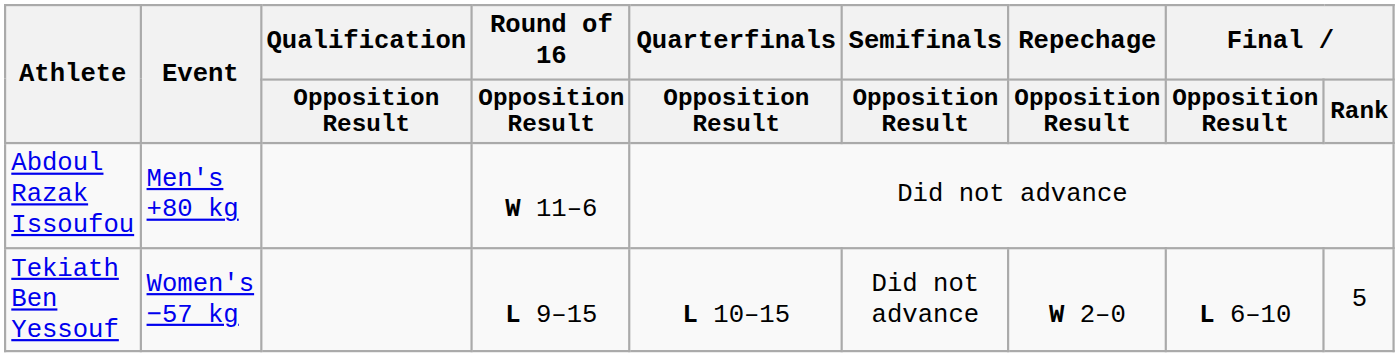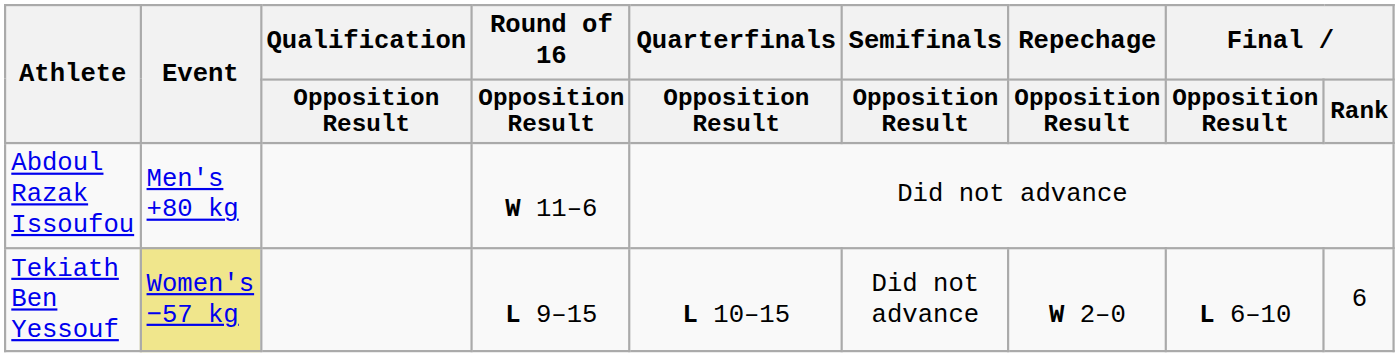Tekiath Ben Yessouf | Event: no background -> khaki background
Tekiath Ben Yessouf | Final / Rank: 5 -> 6
